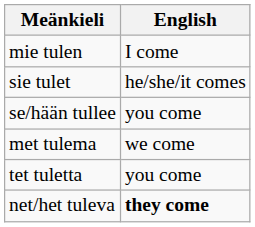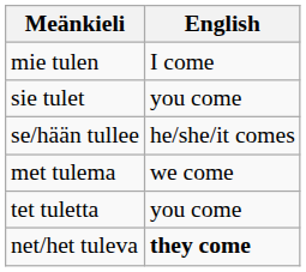sie tulet | English: he/she/it comes -> you come
se/hään tullee | English: you come -> he/she/it comes
